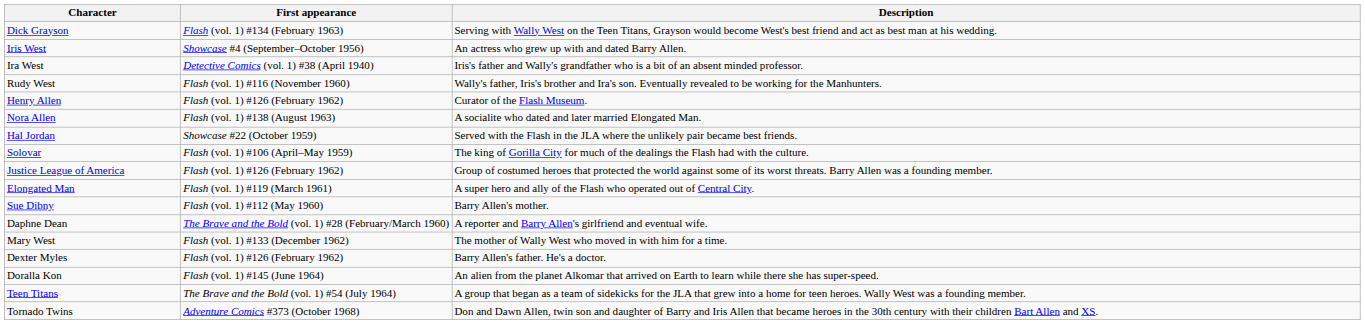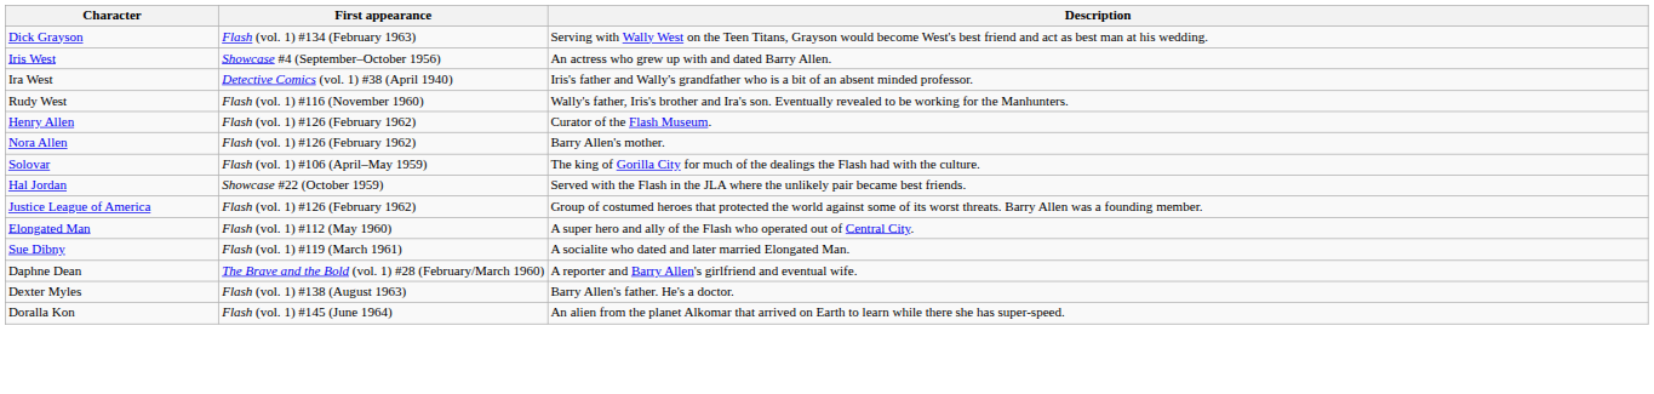Nora Allen | First appearance: Flash (vol. 1) #138 (August 1963) -> Flash (vol. 1) #126 (February 1962)
Nora Allen | Description: A socialite who dated and later married Elongated Man. -> Barry Allen's mother.
rows swapped: Solovar <-> Hal Jordan
Elongated Man | First appearance: Flash (vol. 1) #119 (March 1961) -> Flash (vol. 1) #112 (May 1960)
Sue Dibny | First appearance: Flash (vol. 1) #112 (May 1960) -> Flash (vol. 1) #119 (March 1961)
Sue Dibny | Description: Barry Allen's mother. -> A socialite who dated and later married Elongated Man.
- row: Mary West | Flash (vol. 1) #133 (December 1962) | The mother of Wally West who moved in with him for a time.
Dexter Myles | First appearance: Flash (vol. 1) #126 (February 1962) -> Flash (vol. 1) #138 (August 1963)
- row: Teen Titans | The Brave and the Bold (vol. 1) #54 (July 1964) | A group that began as a team of sidekicks for the JLA that grew into a home for teen heroes. Wally West was a founding member.
- row: Tornado Twins | Adventure Comics #373 (October 1968) | Don and Dawn Allen, twin son and daughter of Barry and Iris Allen that became heroes in the 30th century with their children Bart Allen and XS.
